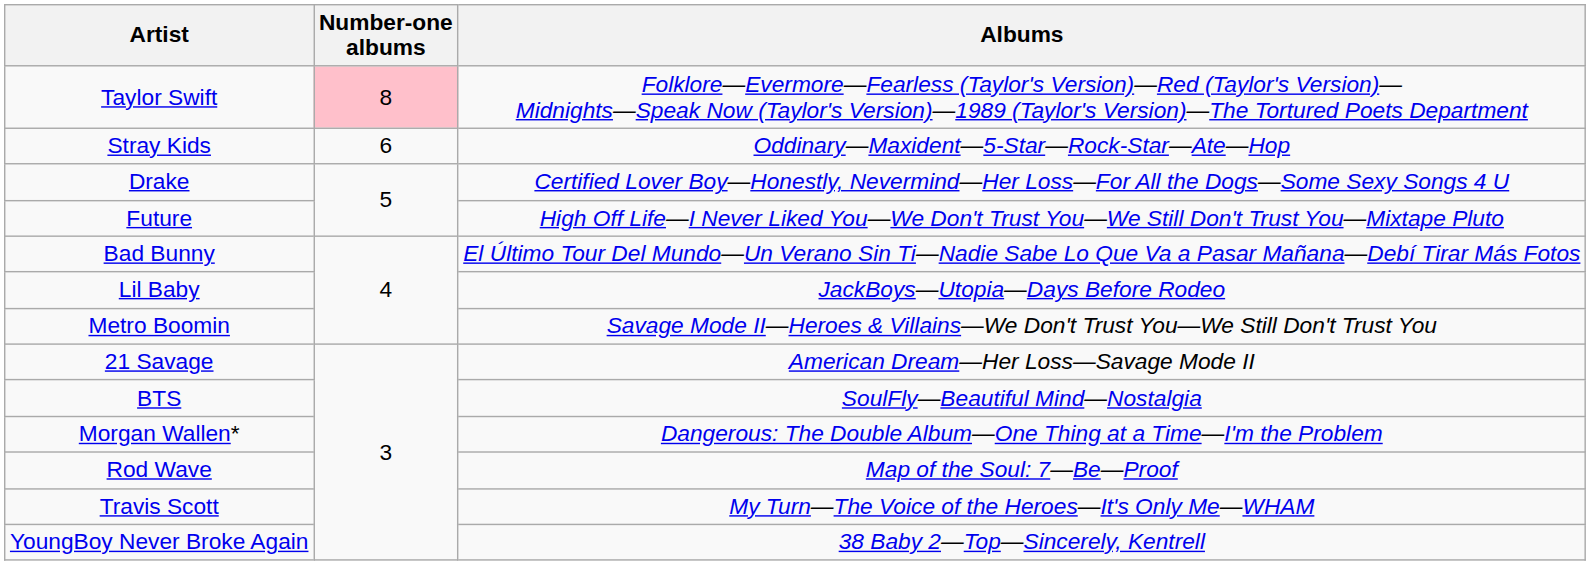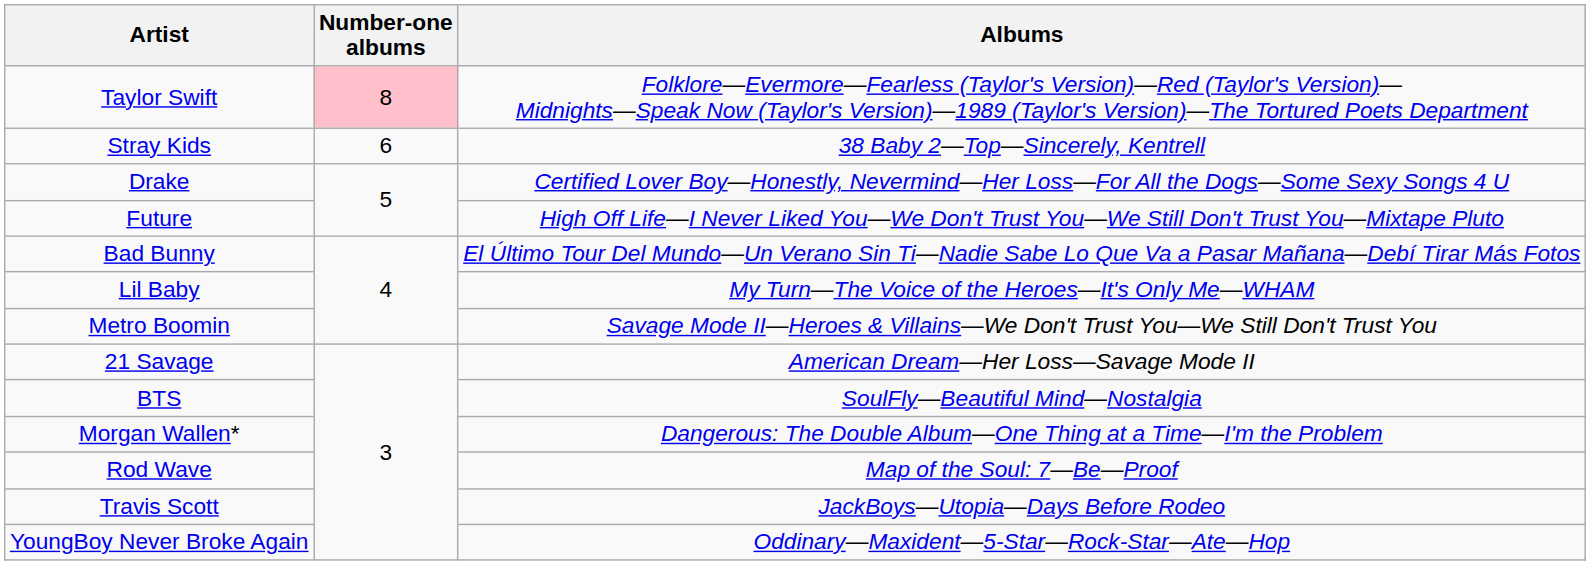Stray Kids | Albums: Oddinary—Maxident—5-Star—Rock-Star—Ate—Hop -> 38 Baby 2—Top—Sincerely, Kentrell
Lil Baby | Albums: JackBoys—Utopia—Days Before Rodeo -> My Turn—The Voice of the Heroes—It's Only Me—WHAM
Travis Scott | Albums: My Turn—The Voice of the Heroes—It's Only Me—WHAM -> JackBoys—Utopia—Days Before Rodeo
YoungBoy Never Broke Again | Albums: 38 Baby 2—Top—Sincerely, Kentrell -> Oddinary—Maxident—5-Star—Rock-Star—Ate—Hop
